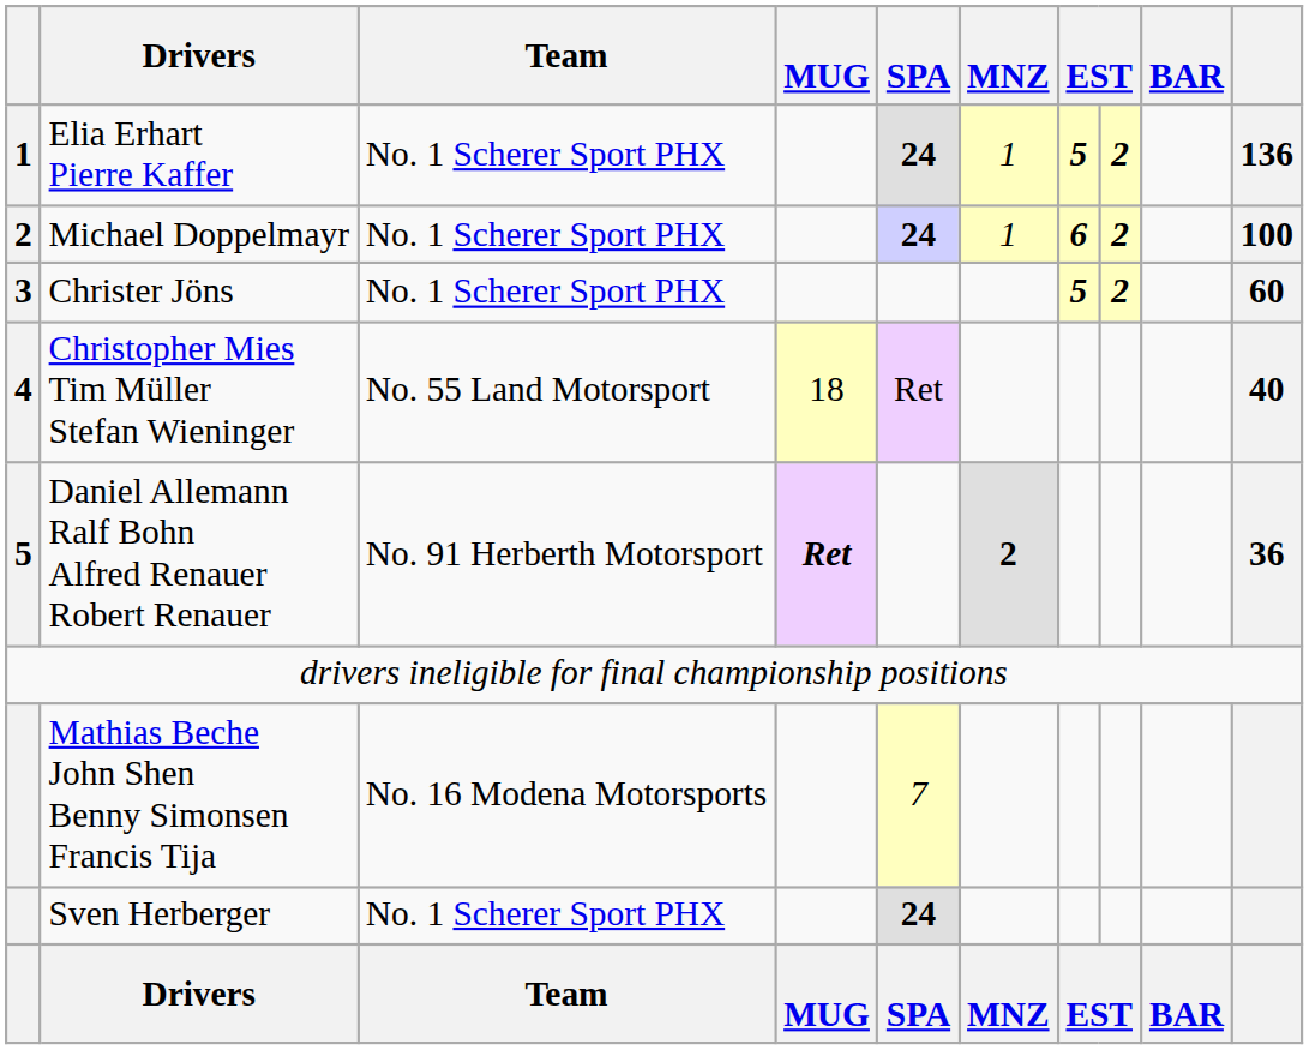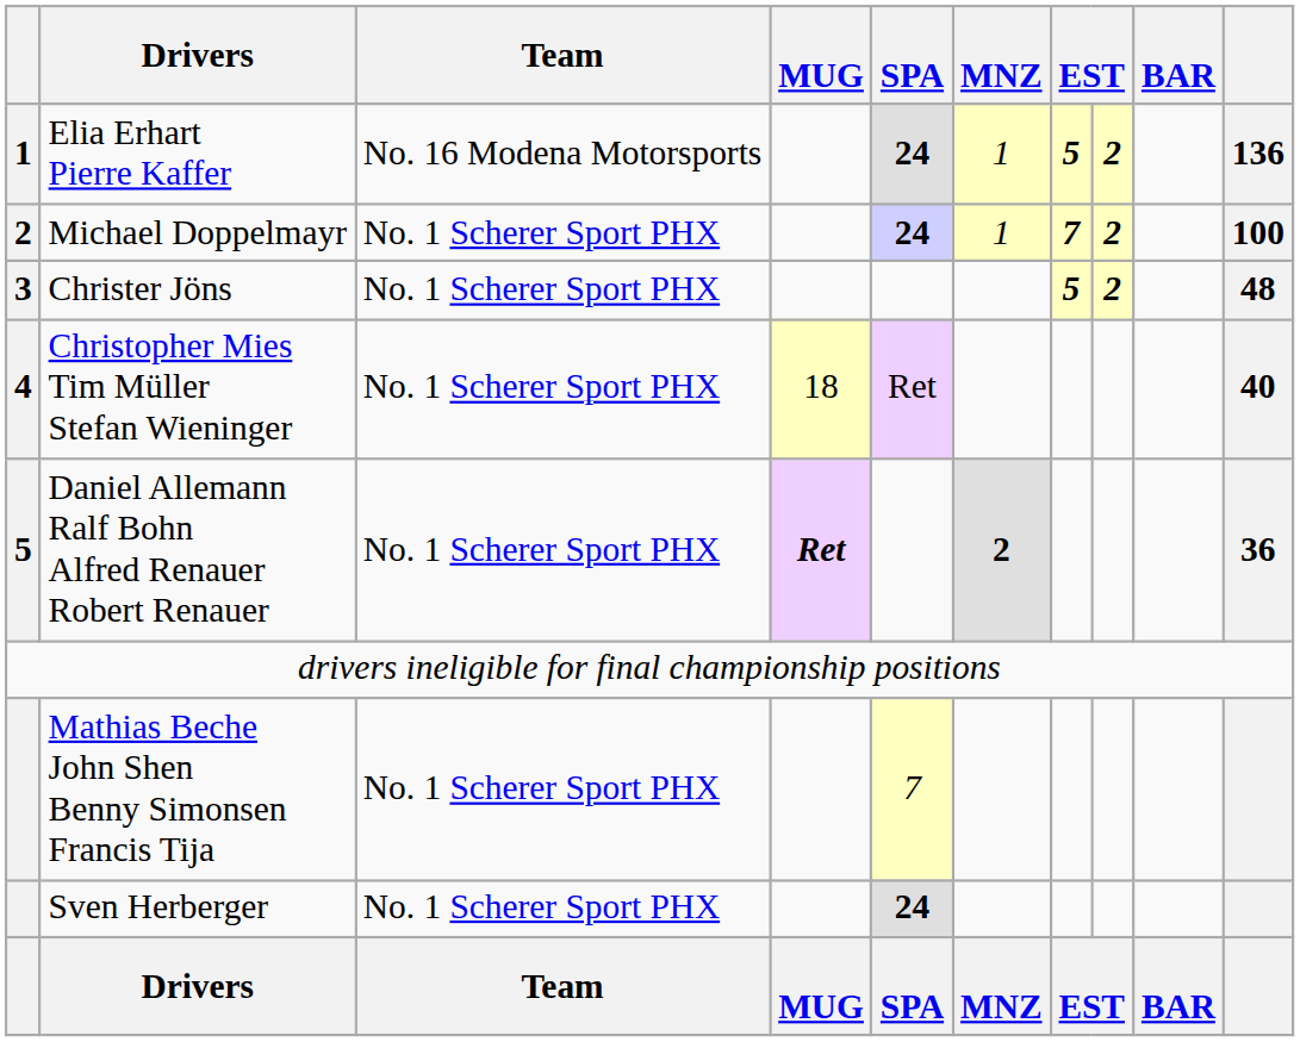Elia Erhart Pierre Kaffer | Team: No. 1 Scherer Sport PHX -> No. 16 Modena Motorsports
Michael Doppelmayr | column 7: 6 -> 7
Christer Jöns | column 10: 60 -> 48
Christopher Mies Tim Müller Stefan Wieninger | Team: No. 55 Land Motorsport -> No. 1 Scherer Sport PHX
Daniel Allemann Ralf Bohn Alfred Renauer Robert Renauer | Team: No. 91 Herberth Motorsport -> No. 1 Scherer Sport PHX
Mathias Beche John Shen Benny Simonsen Francis Tija | Team: No. 16 Modena Motorsports -> No. 1 Scherer Sport PHX
